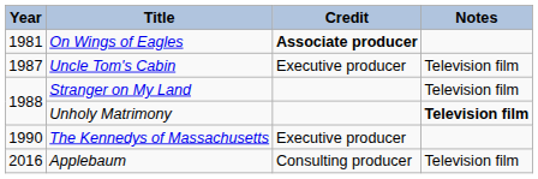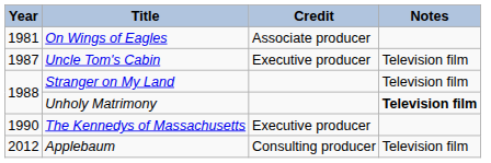On Wings of Eagles | Credit: bold -> normal
Applebaum | Year: 2016 -> 2012
